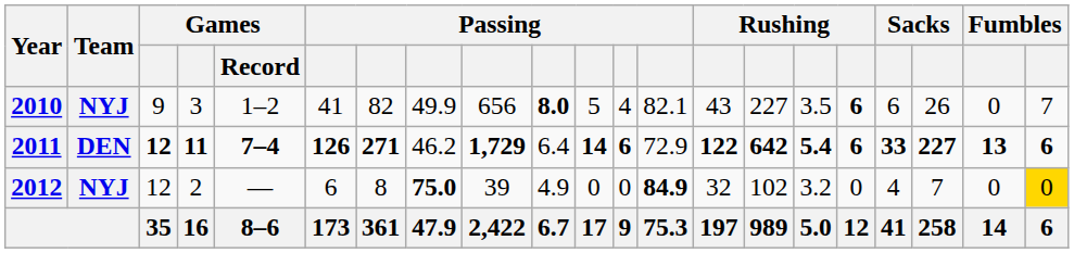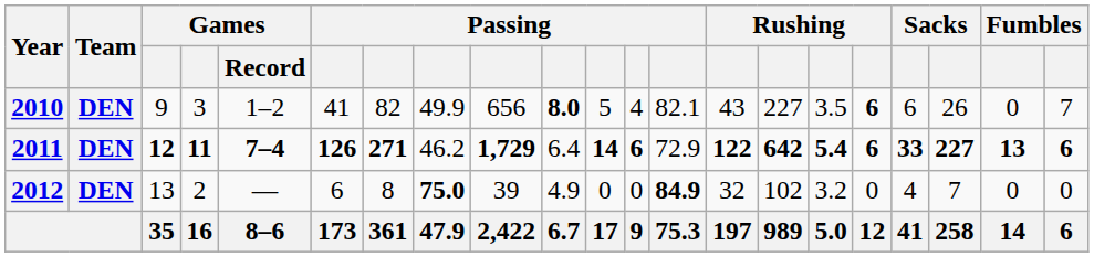2010 | Team: NYJ -> DEN
2012 | Team: NYJ -> DEN
2012 | column 3: 12 -> 13
2012 | column 21: gold background -> no background
